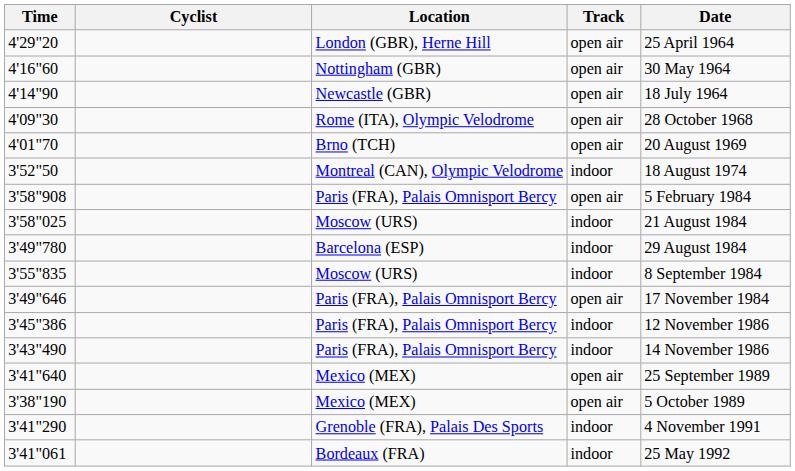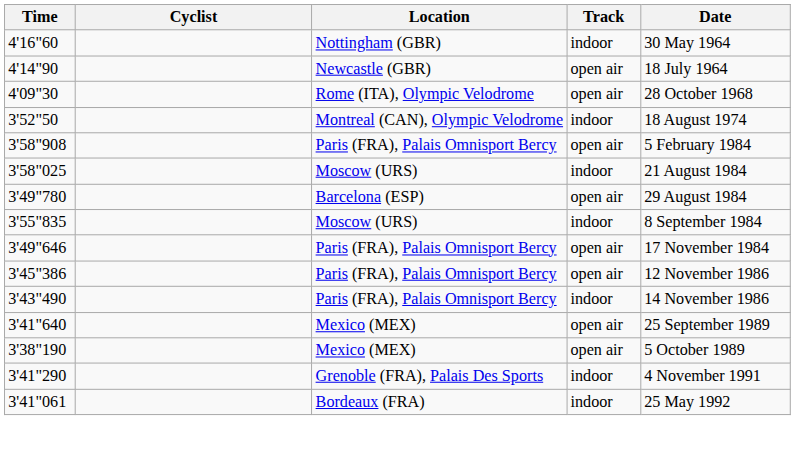- row: 4'29"20 | London (GBR), Herne Hill | open air | 25 April 1964
4'16"60 | Track: open air -> indoor
- row: 4'01"70 | Brno (TCH) | open air | 20 August 1969
3'49"780 | Track: indoor -> open air
3'45"386 | Track: indoor -> open air
